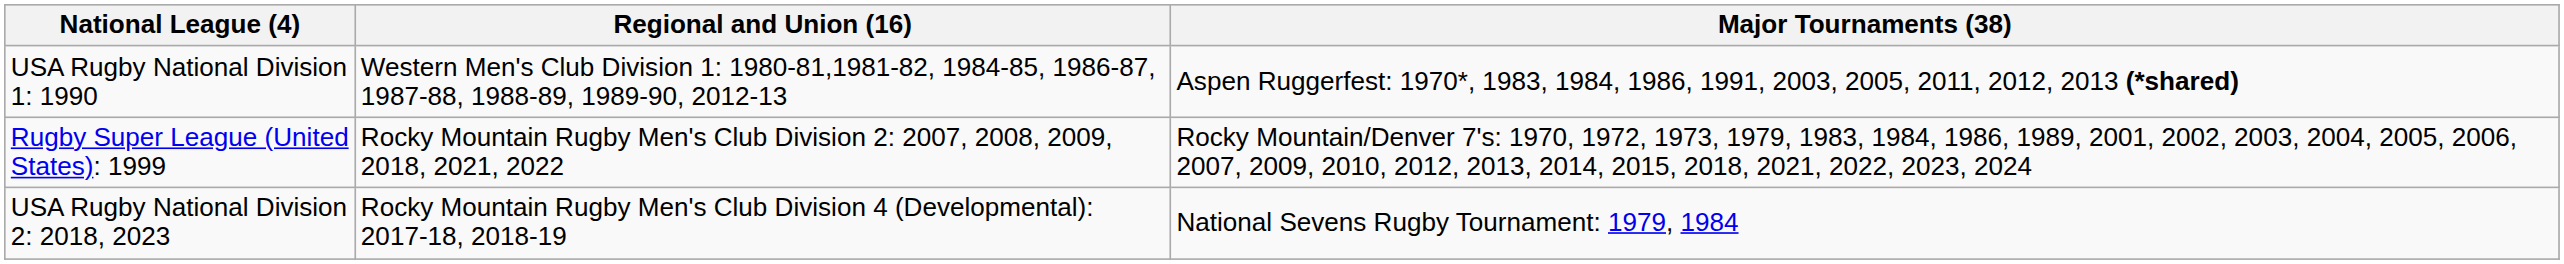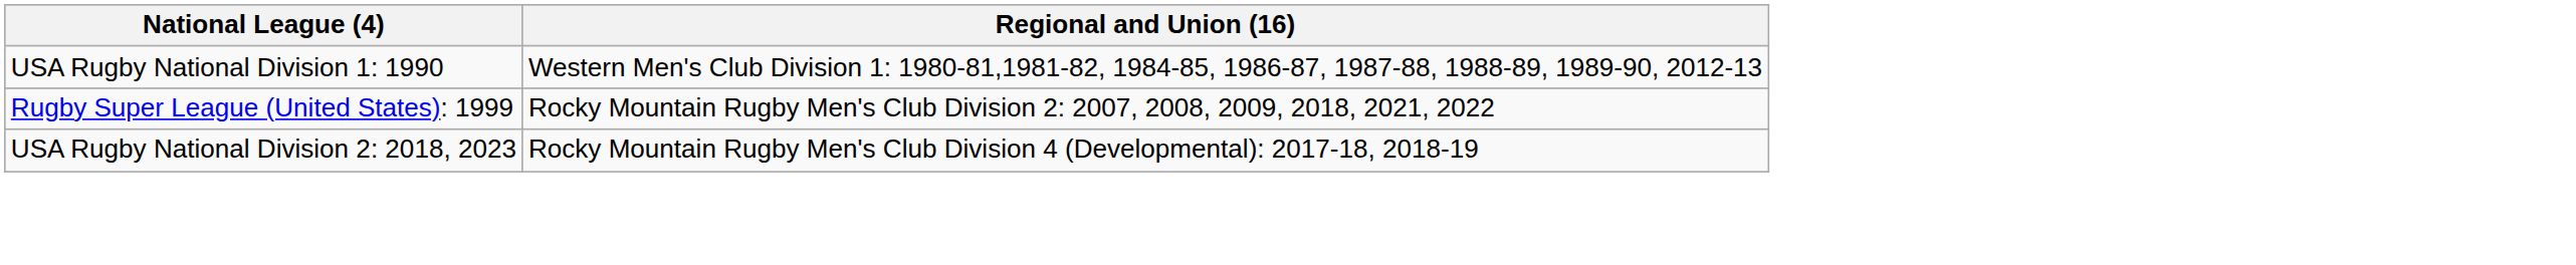- column: Major Tournaments (38) | Aspen Ruggerfest: 1970*, 1983, 1984, 1986, 1991, 2003, 2005, 2011, 2012, 2013 (*shared) | Rocky Mountain/Denver 7's: 1970, 1972, 1973, 1979, 1983, 1984, 1986, 1989, 2001, 2002, 2003, 2004, 2005, 2006, 2007, 2009, 2010, 2012, 2013, 2014, 2015, 2018, 2021, 2022, 2023, 2024 | National Sevens Rugby Tournament: 1979, 1984
